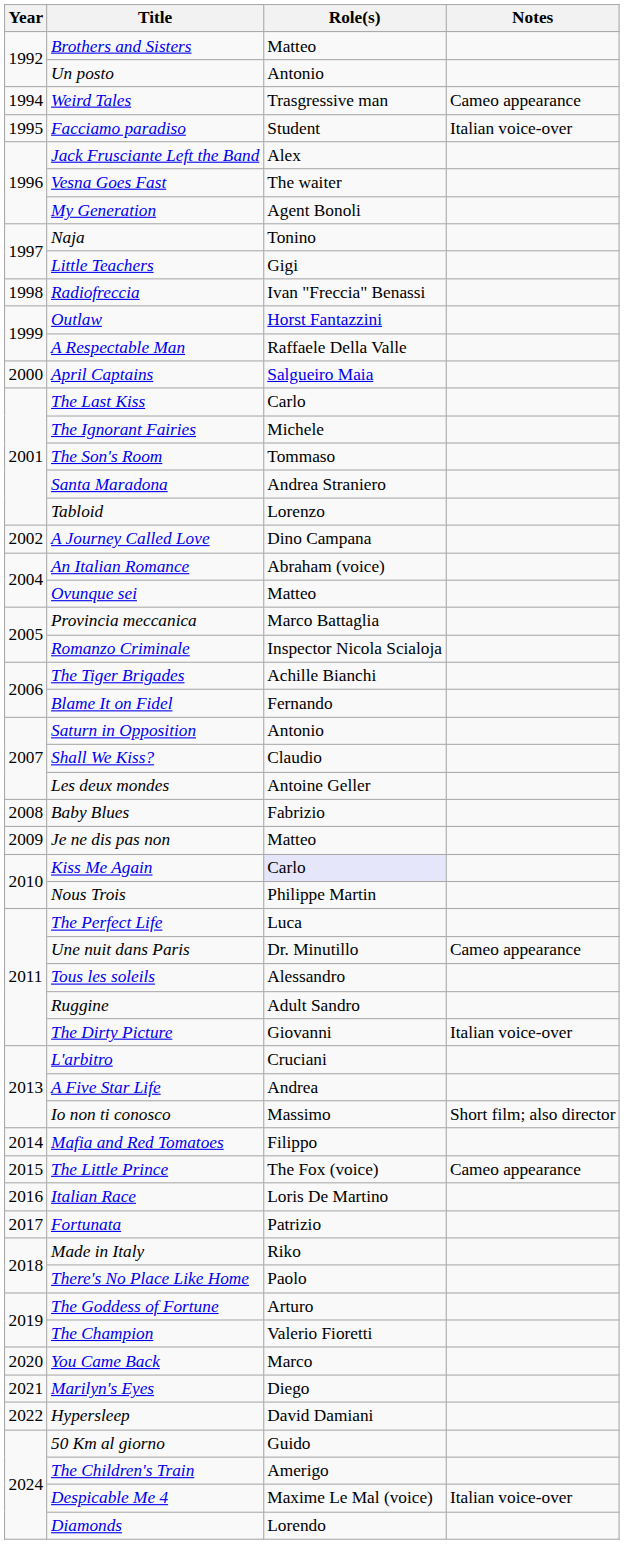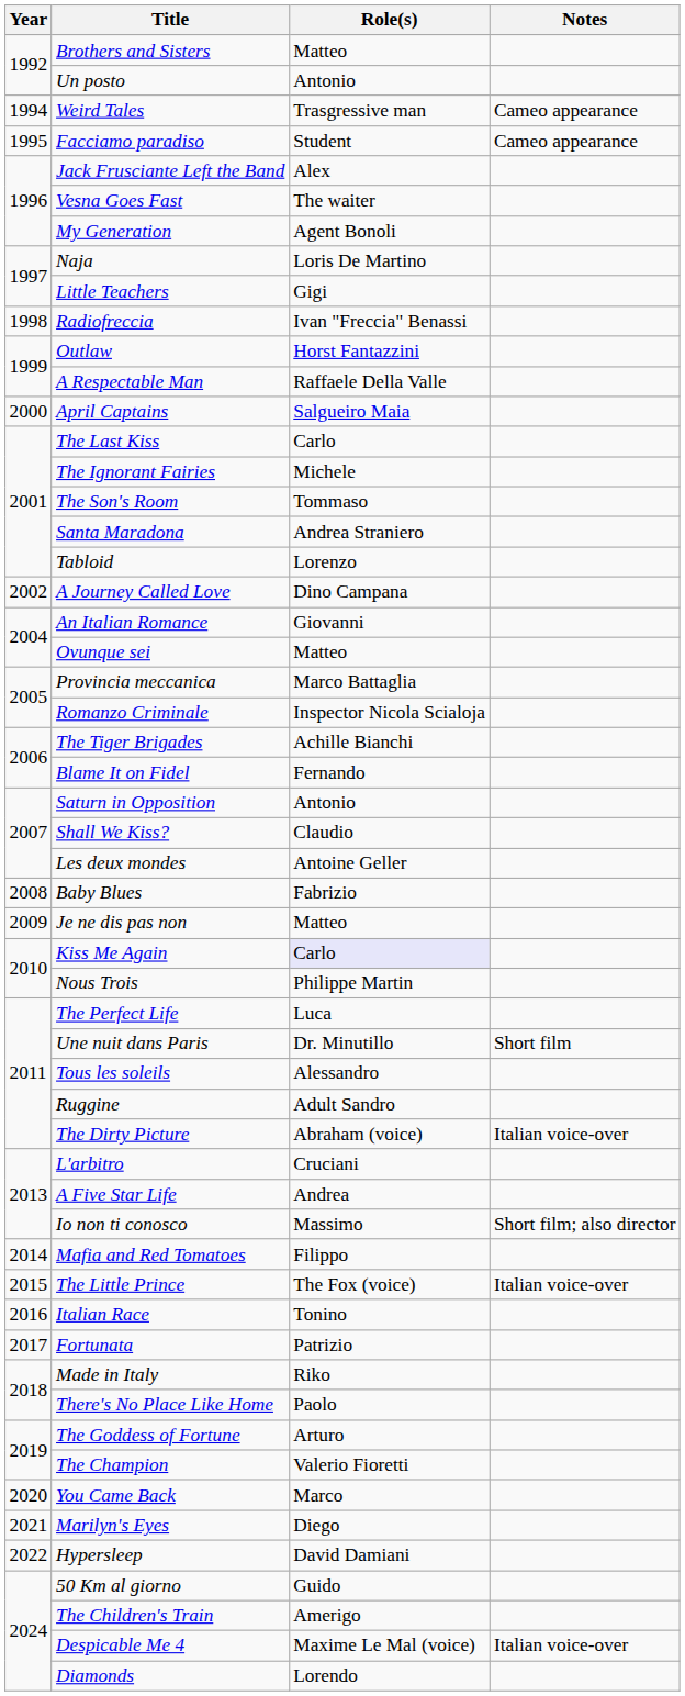Facciamo paradiso | Notes: Italian voice-over -> Cameo appearance
Naja | Role(s): Tonino -> Loris De Martino
An Italian Romance | Role(s): Abraham (voice) -> Giovanni
Une nuit dans Paris | Notes: Cameo appearance -> Short film
The Dirty Picture | Role(s): Giovanni -> Abraham (voice)
The Little Prince | Notes: Cameo appearance -> Italian voice-over
Italian Race | Role(s): Loris De Martino -> Tonino
